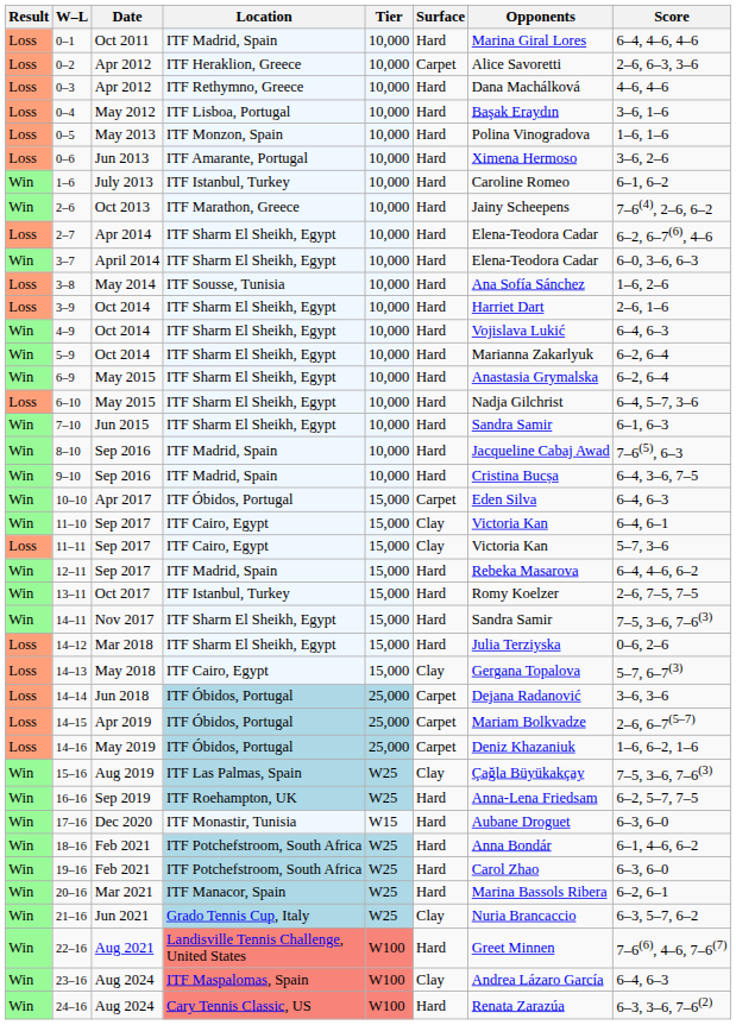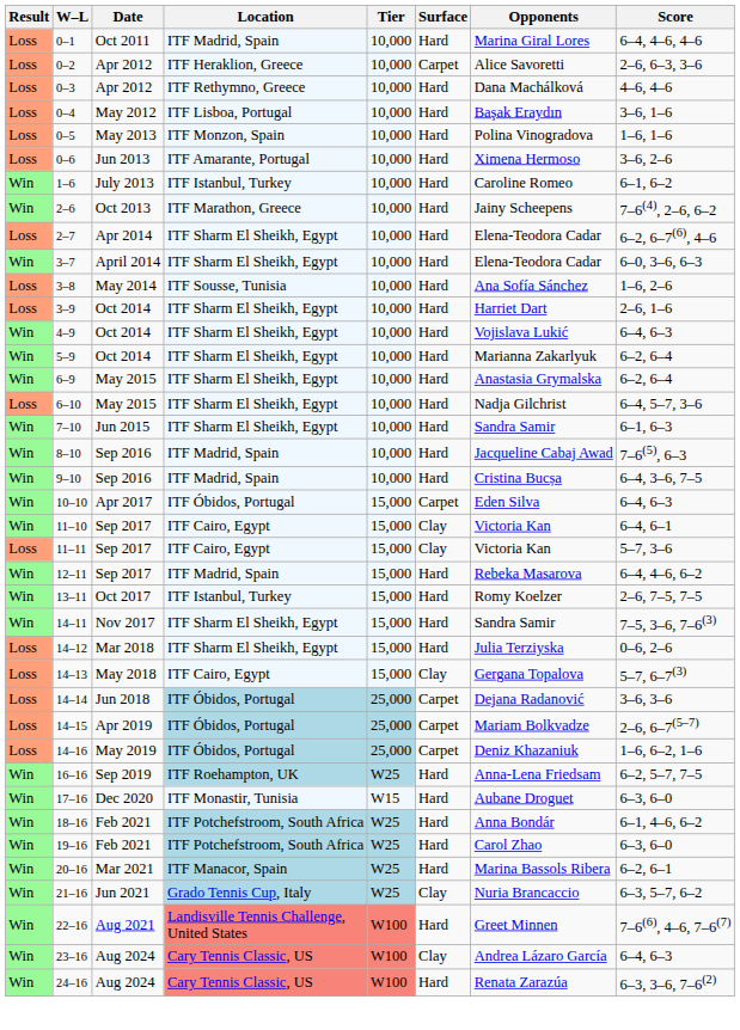- row: Win | 15–16 | Aug 2019 | ITF Las Palmas, Spain | W25 | Clay | Çağla Büyükakçay | 7–5, 3–6, 7–6(3)
23–16 | Location: ITF Maspalomas, Spain -> Cary Tennis Classic, US
